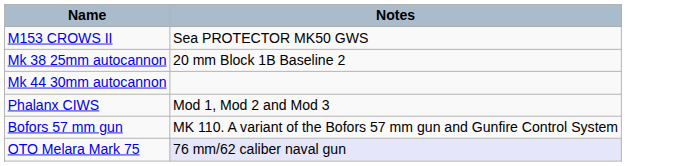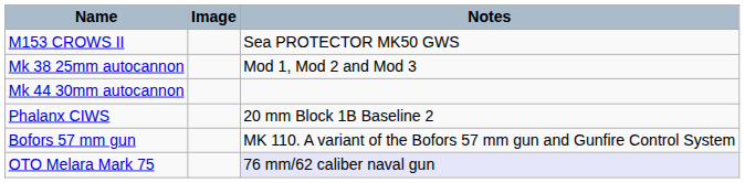+ column: Image
Mk 38 25mm autocannon | Notes: 20 mm Block 1B Baseline 2 -> Mod 1, Mod 2 and Mod 3
Phalanx CIWS | Notes: Mod 1, Mod 2 and Mod 3 -> 20 mm Block 1B Baseline 2
